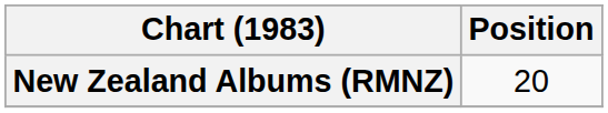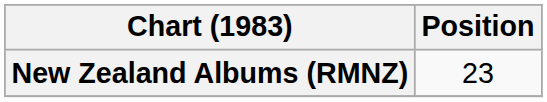New Zealand Albums (RMNZ) | Position: 20 -> 23
